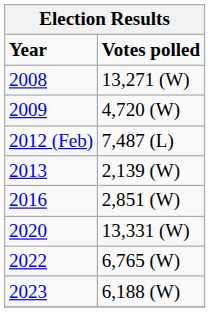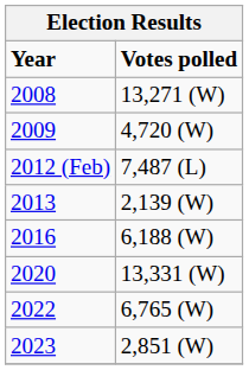2016 | Votes polled: 2,851 (W) -> 6,188 (W)
2023 | Votes polled: 6,188 (W) -> 2,851 (W)
